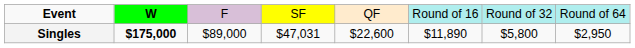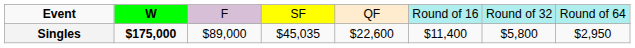Singles | column 4: $47,031 -> $45,035
Singles | column 6: $11,890 -> $11,400
